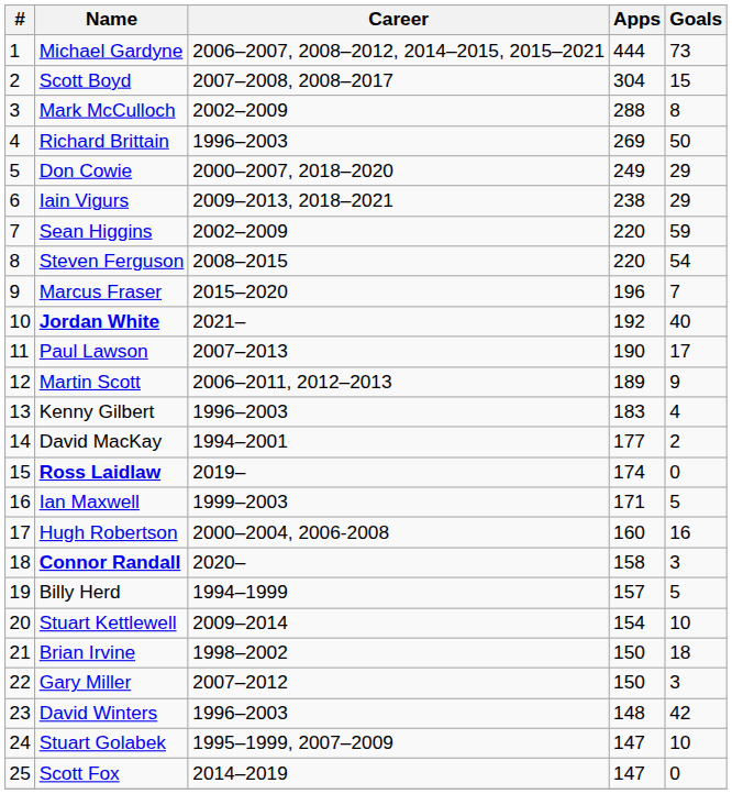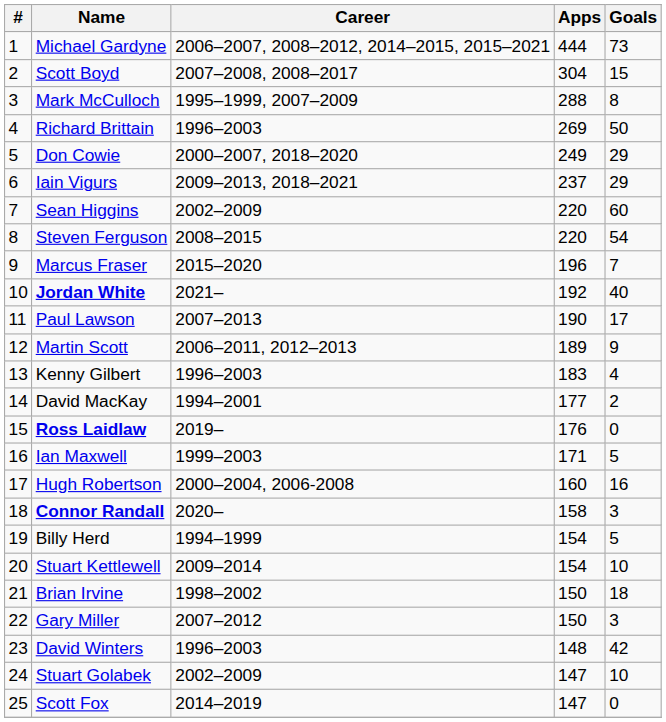Mark McCulloch | Career: 2002–2009 -> 1995–1999, 2007–2009
Iain Vigurs | Apps: 238 -> 237
Sean Higgins | Goals: 59 -> 60
Ross Laidlaw | Apps: 174 -> 176
Billy Herd | Apps: 157 -> 154
Stuart Golabek | Career: 1995–1999, 2007–2009 -> 2002–2009
